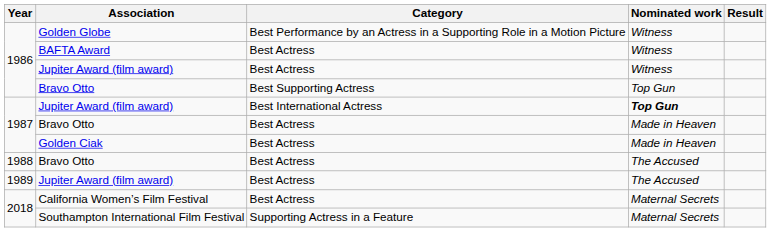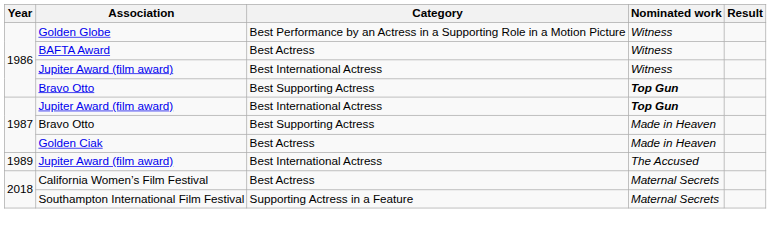1986 / Jupiter Award (film award) | Category: Best Actress -> Best International Actress
1986 / Bravo Otto | Nominated work: normal -> bold
1987 / Bravo Otto | Category: Best Actress -> Best Supporting Actress
- row: 1988 | Bravo Otto | Best Actress | The Accused
1989 / Jupiter Award (film award) | Category: Best Actress -> Best International Actress
